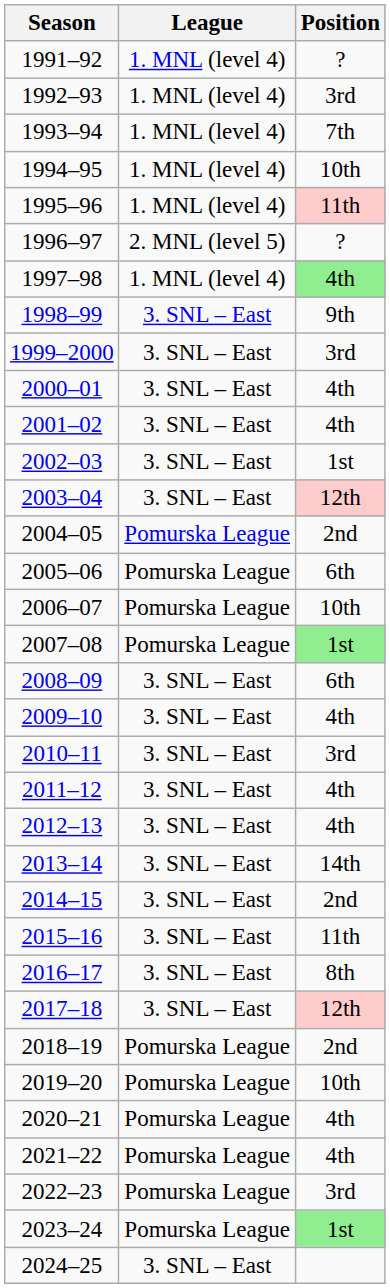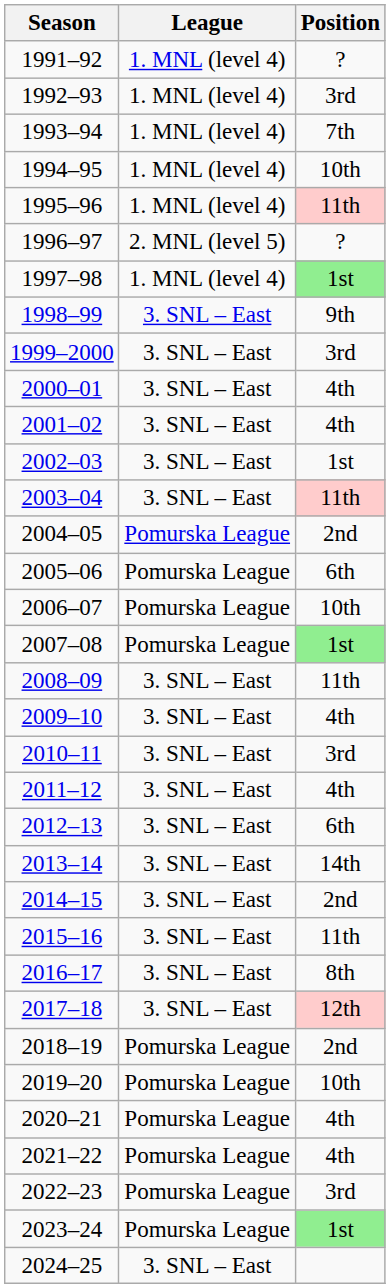1997–98 | Position: 4th -> 1st
2003–04 | Position: 12th -> 11th
2008–09 | Position: 6th -> 11th
2012–13 | Position: 4th -> 6th
